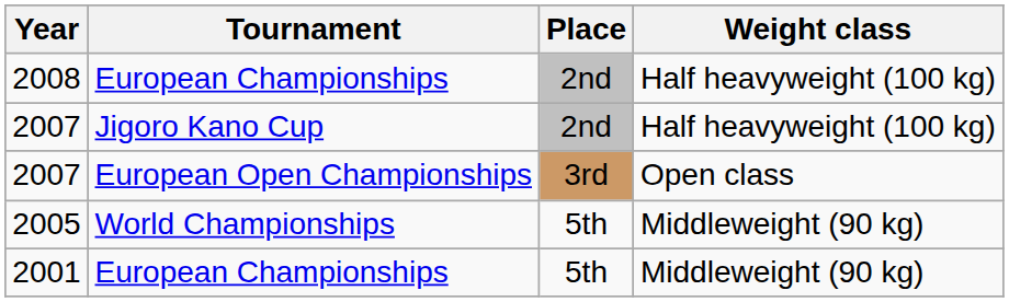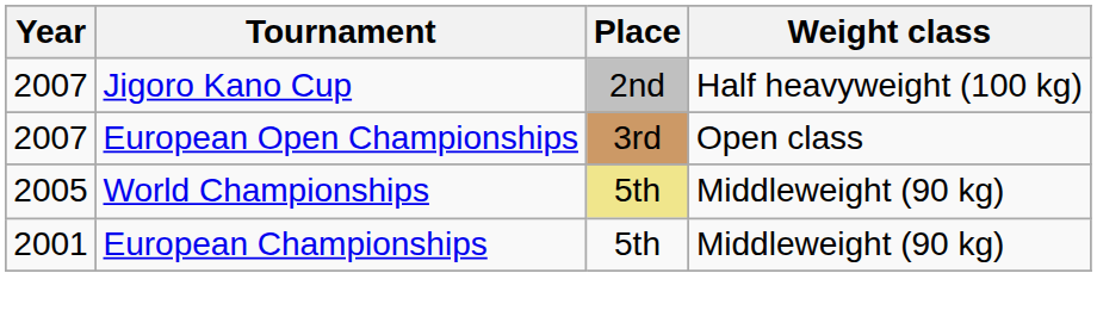- row: 2008 | European Championships | 2nd | Half heavyweight (100 kg)
2005 | Place: no background -> khaki background
